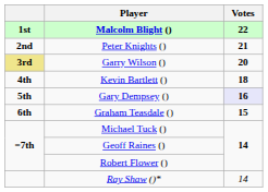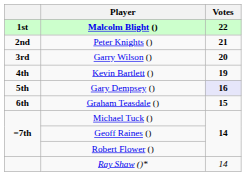Garry Wilson () | column 1: khaki background -> no background
Kevin Bartlett () | Votes: 18 -> 19
